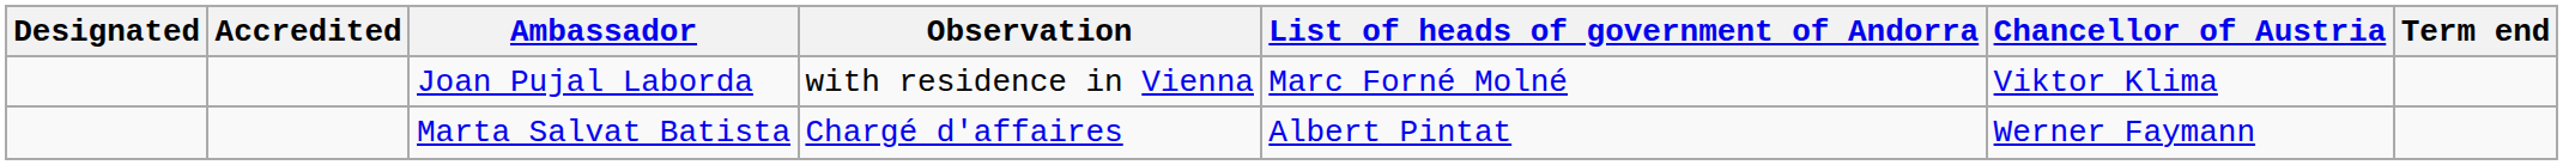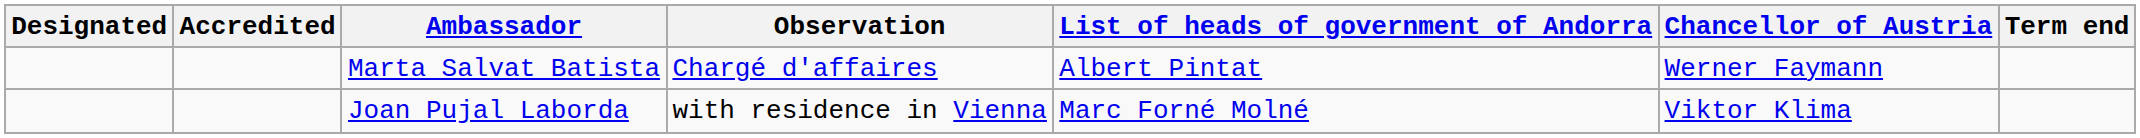rows swapped: Joan Pujal Laborda <-> Marta Salvat Batista
